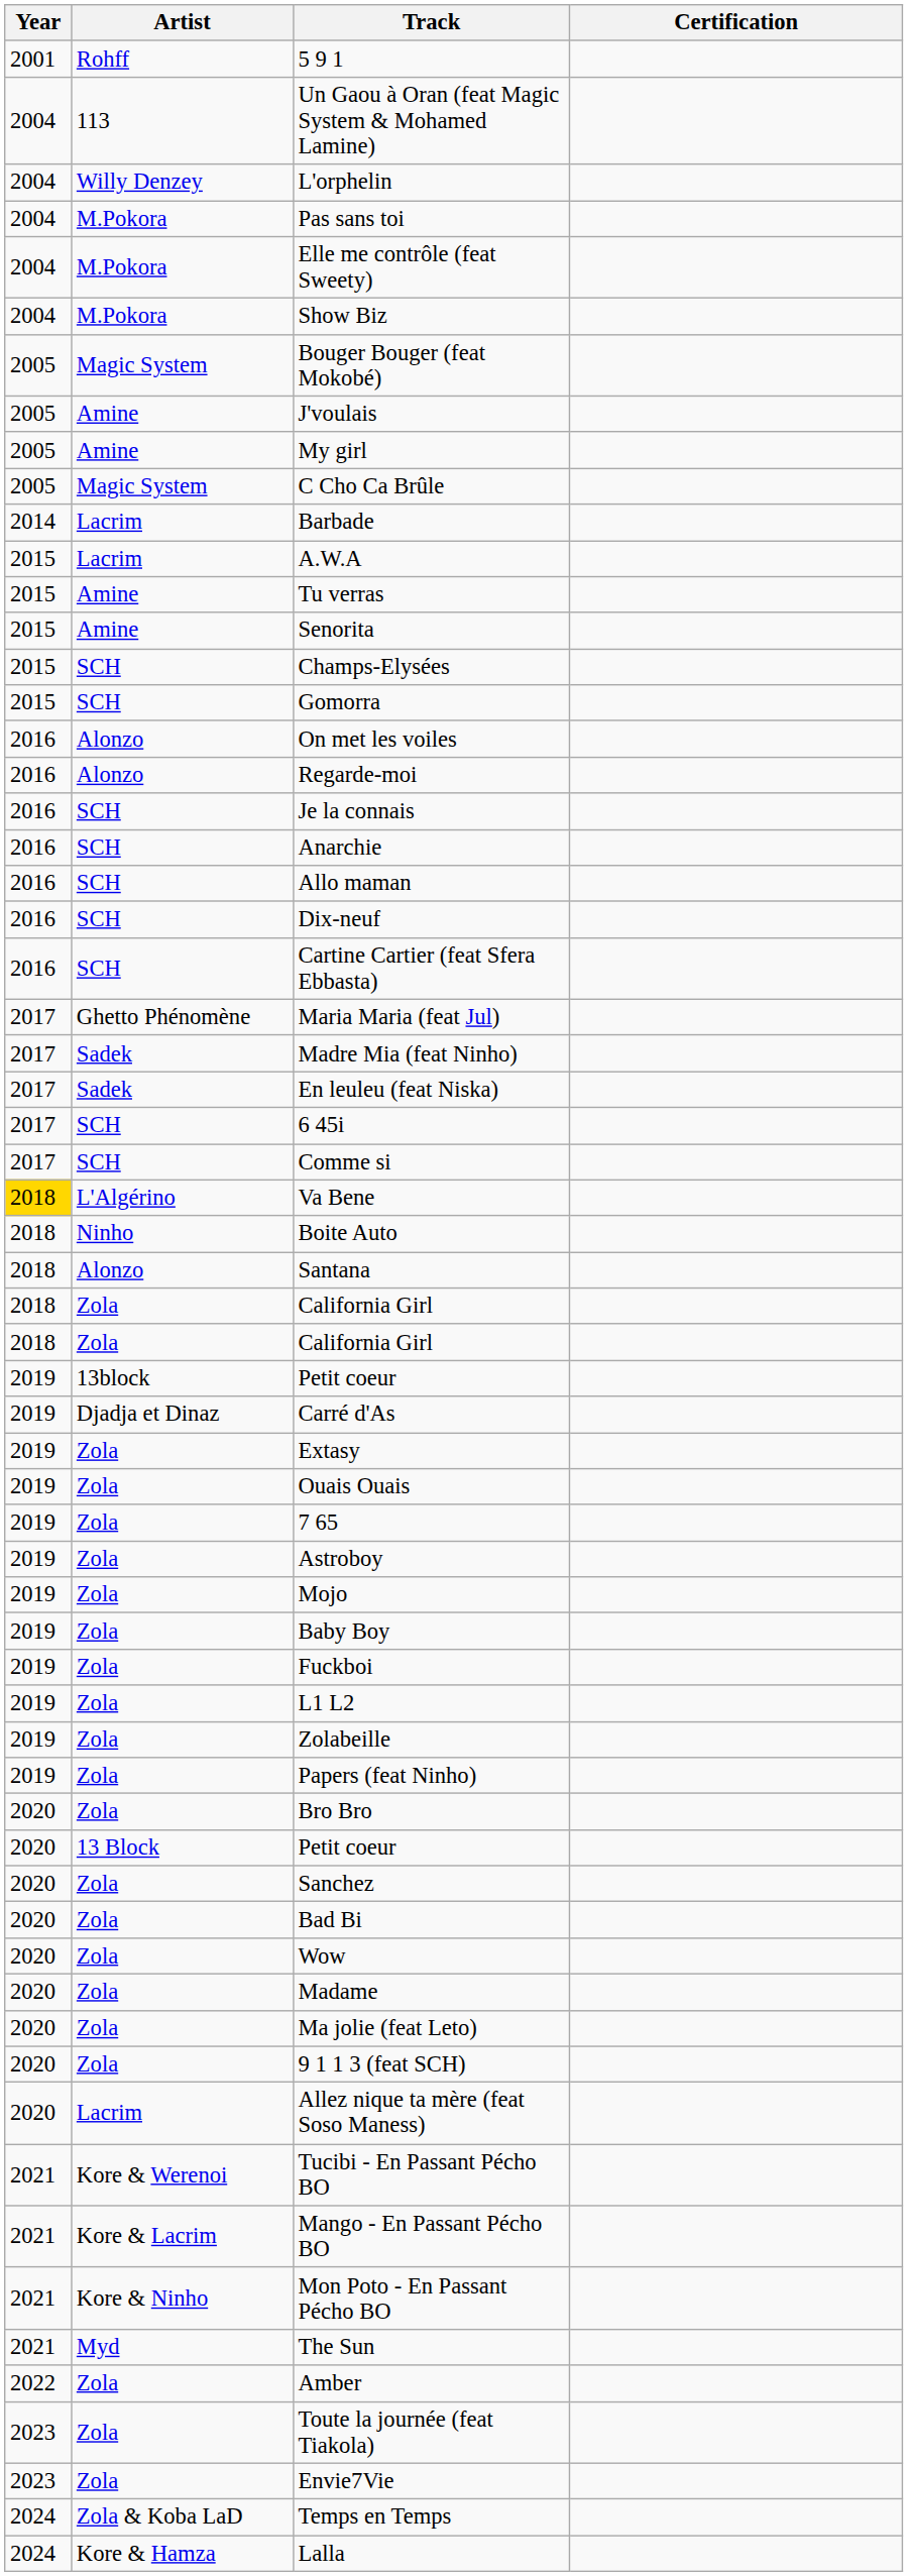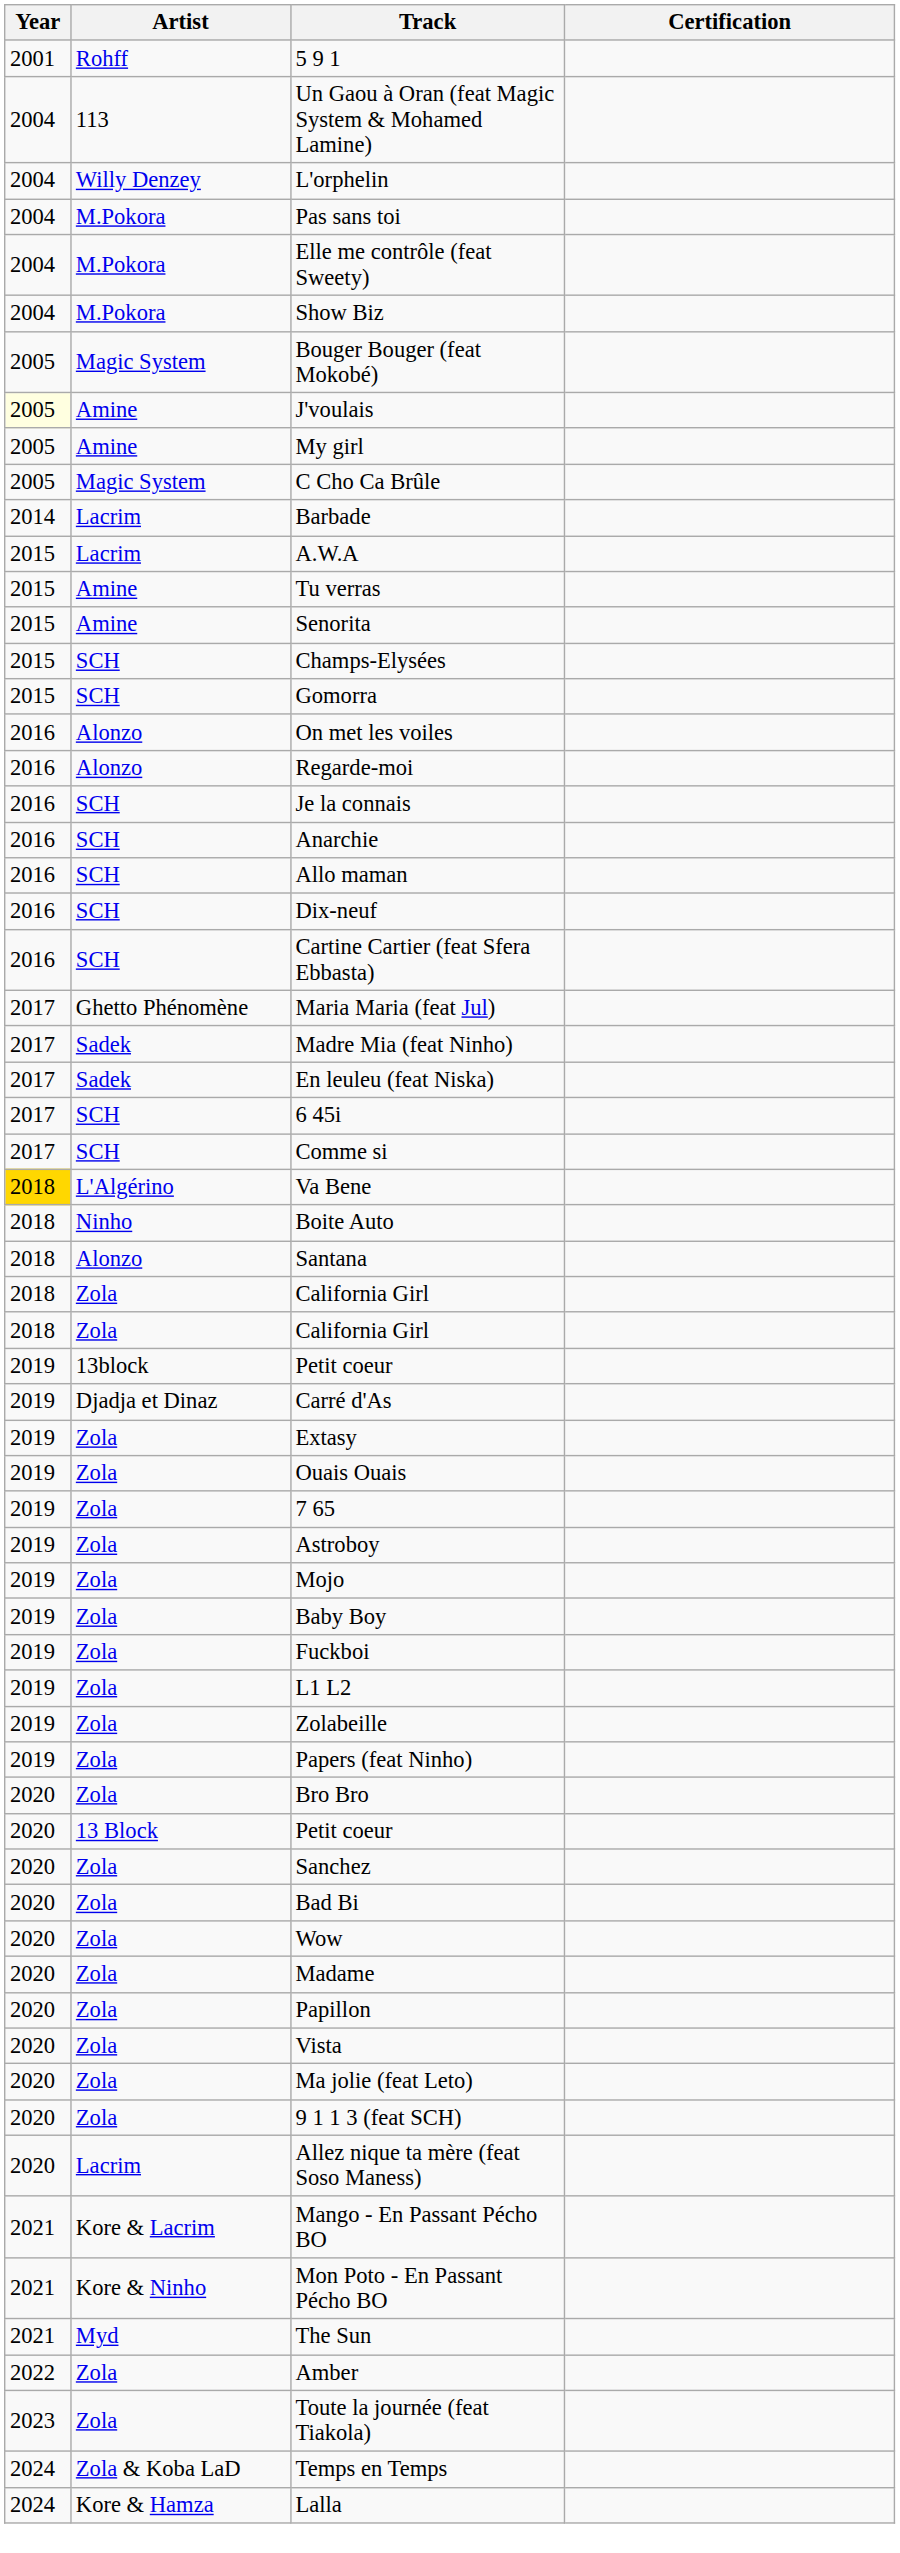J'voulais | Year: no background -> lightyellow background
+ row: 2020 | Zola | Papillon
+ row: 2020 | Zola | Vista
- row: 2021 | Kore & Werenoi | Tucibi - En Passant Pécho BO
- row: 2023 | Zola | Envie7Vie
